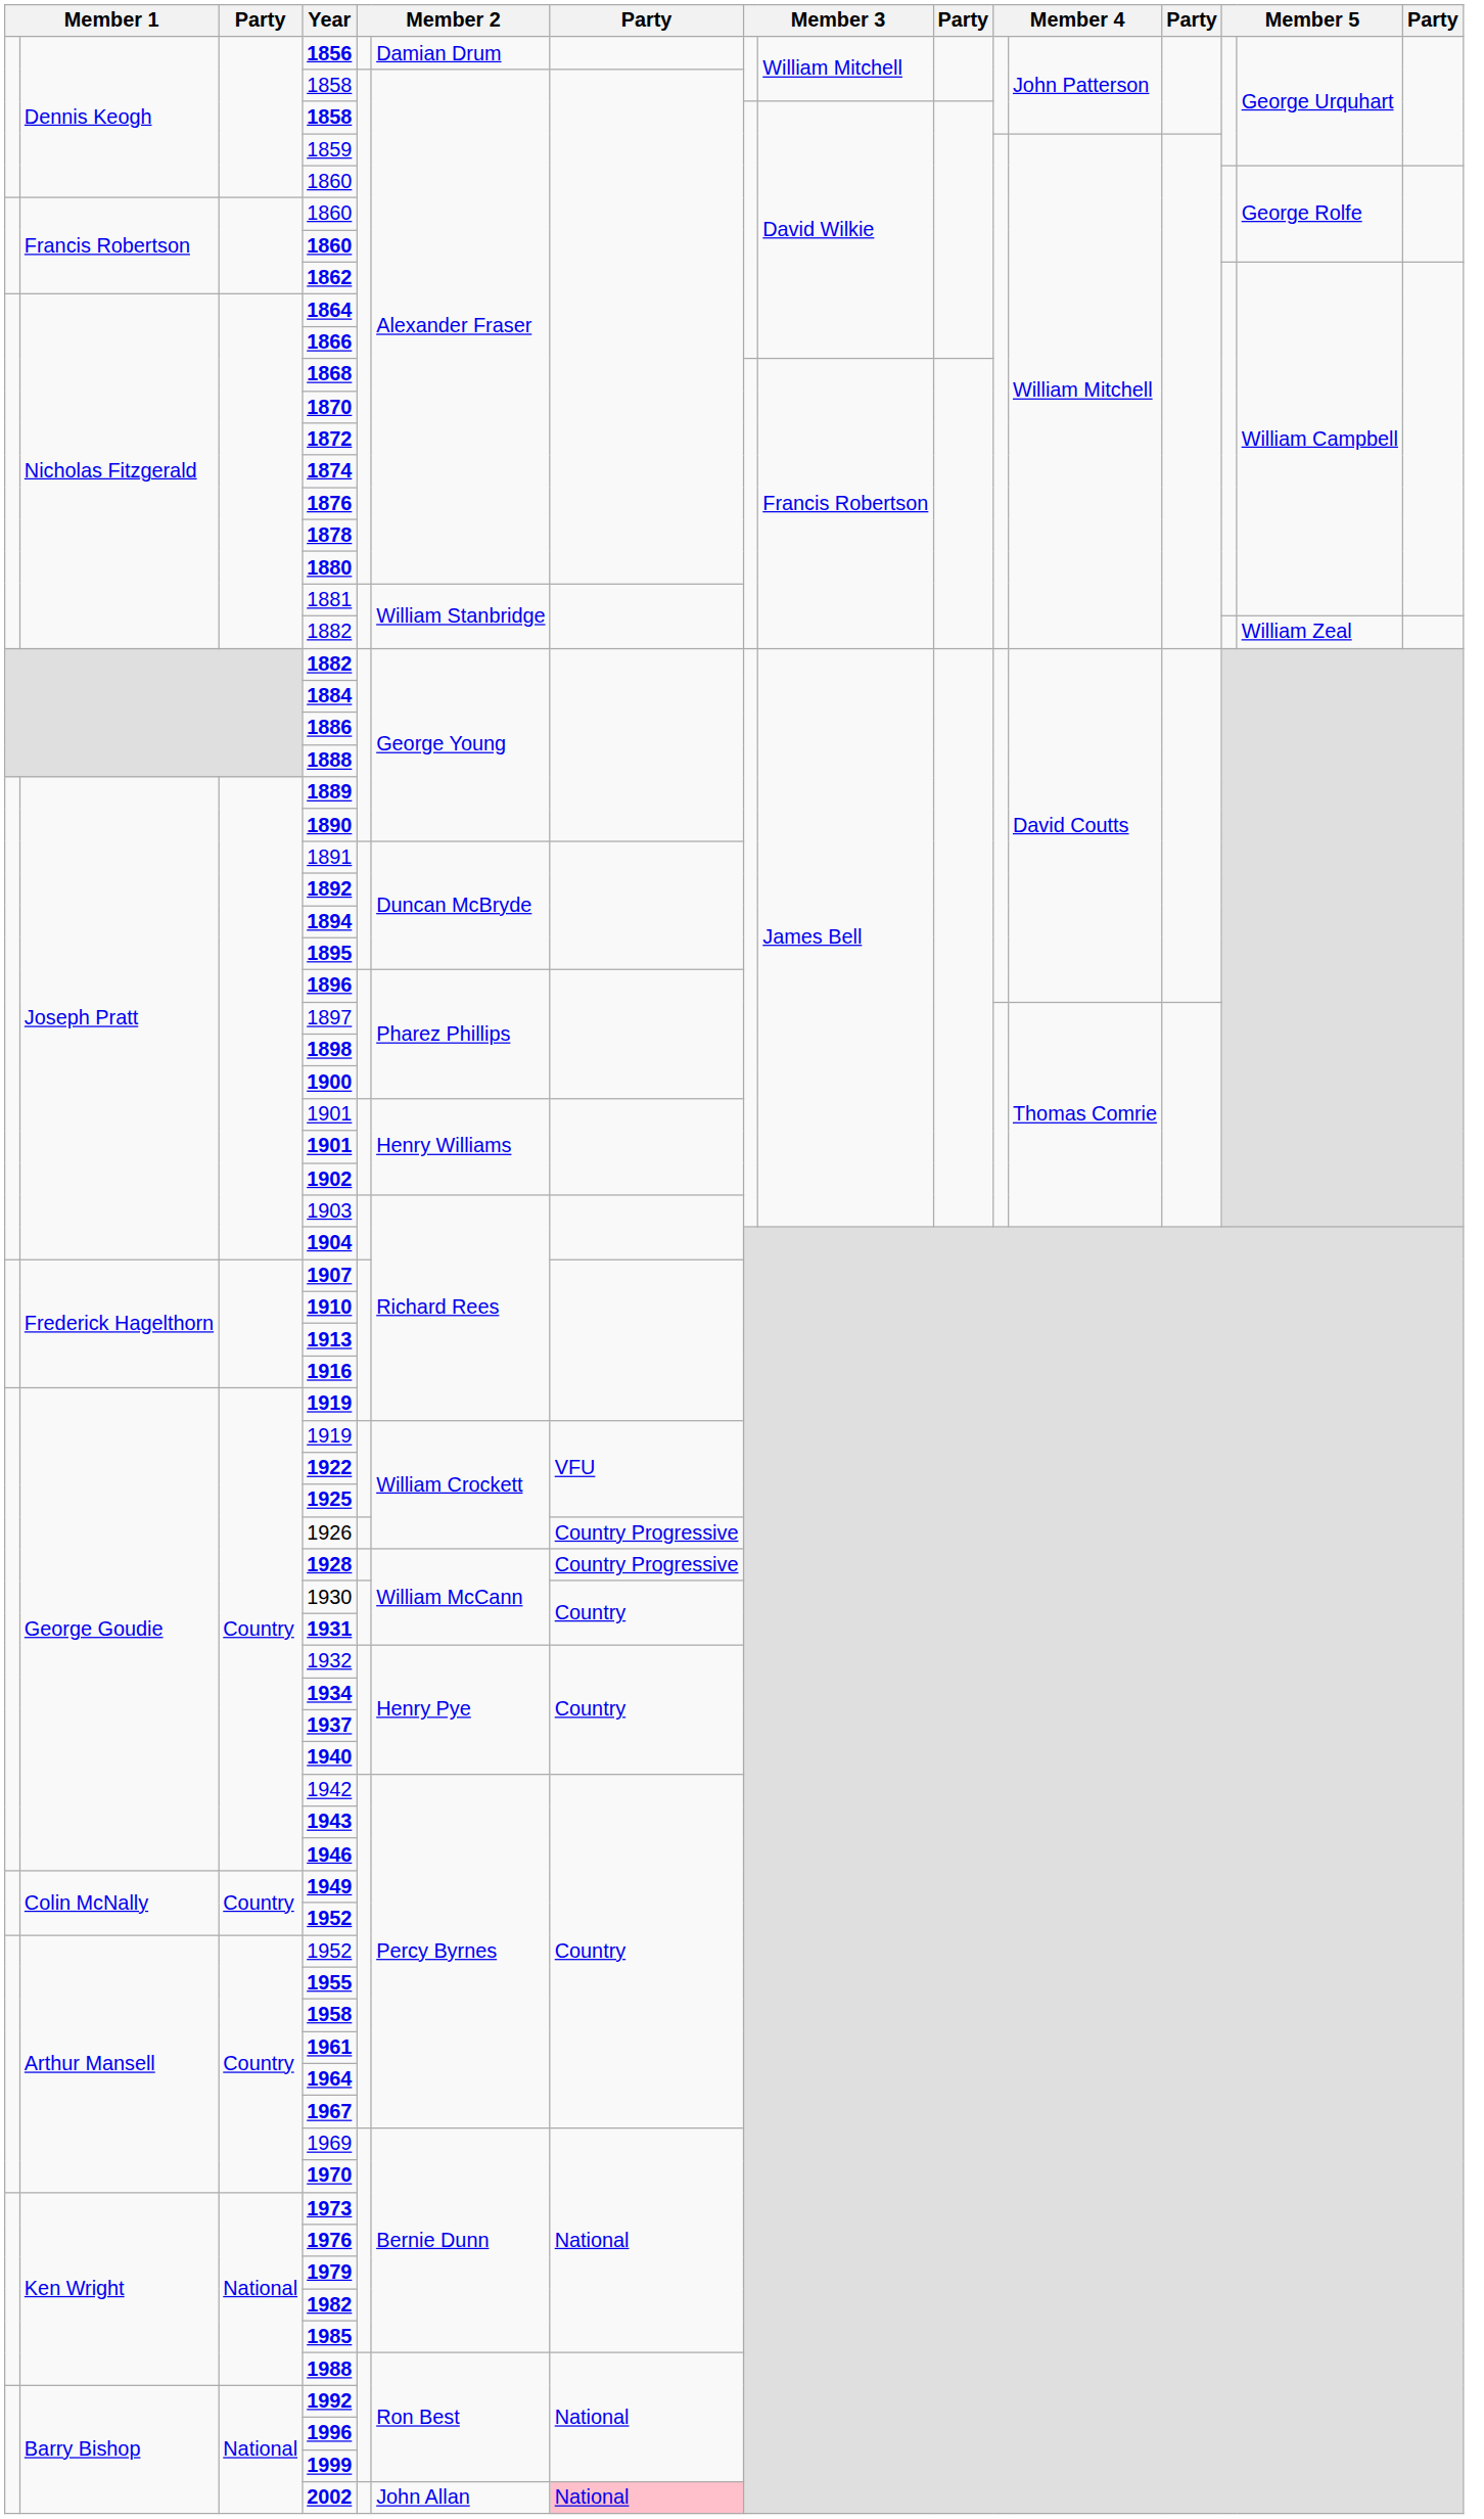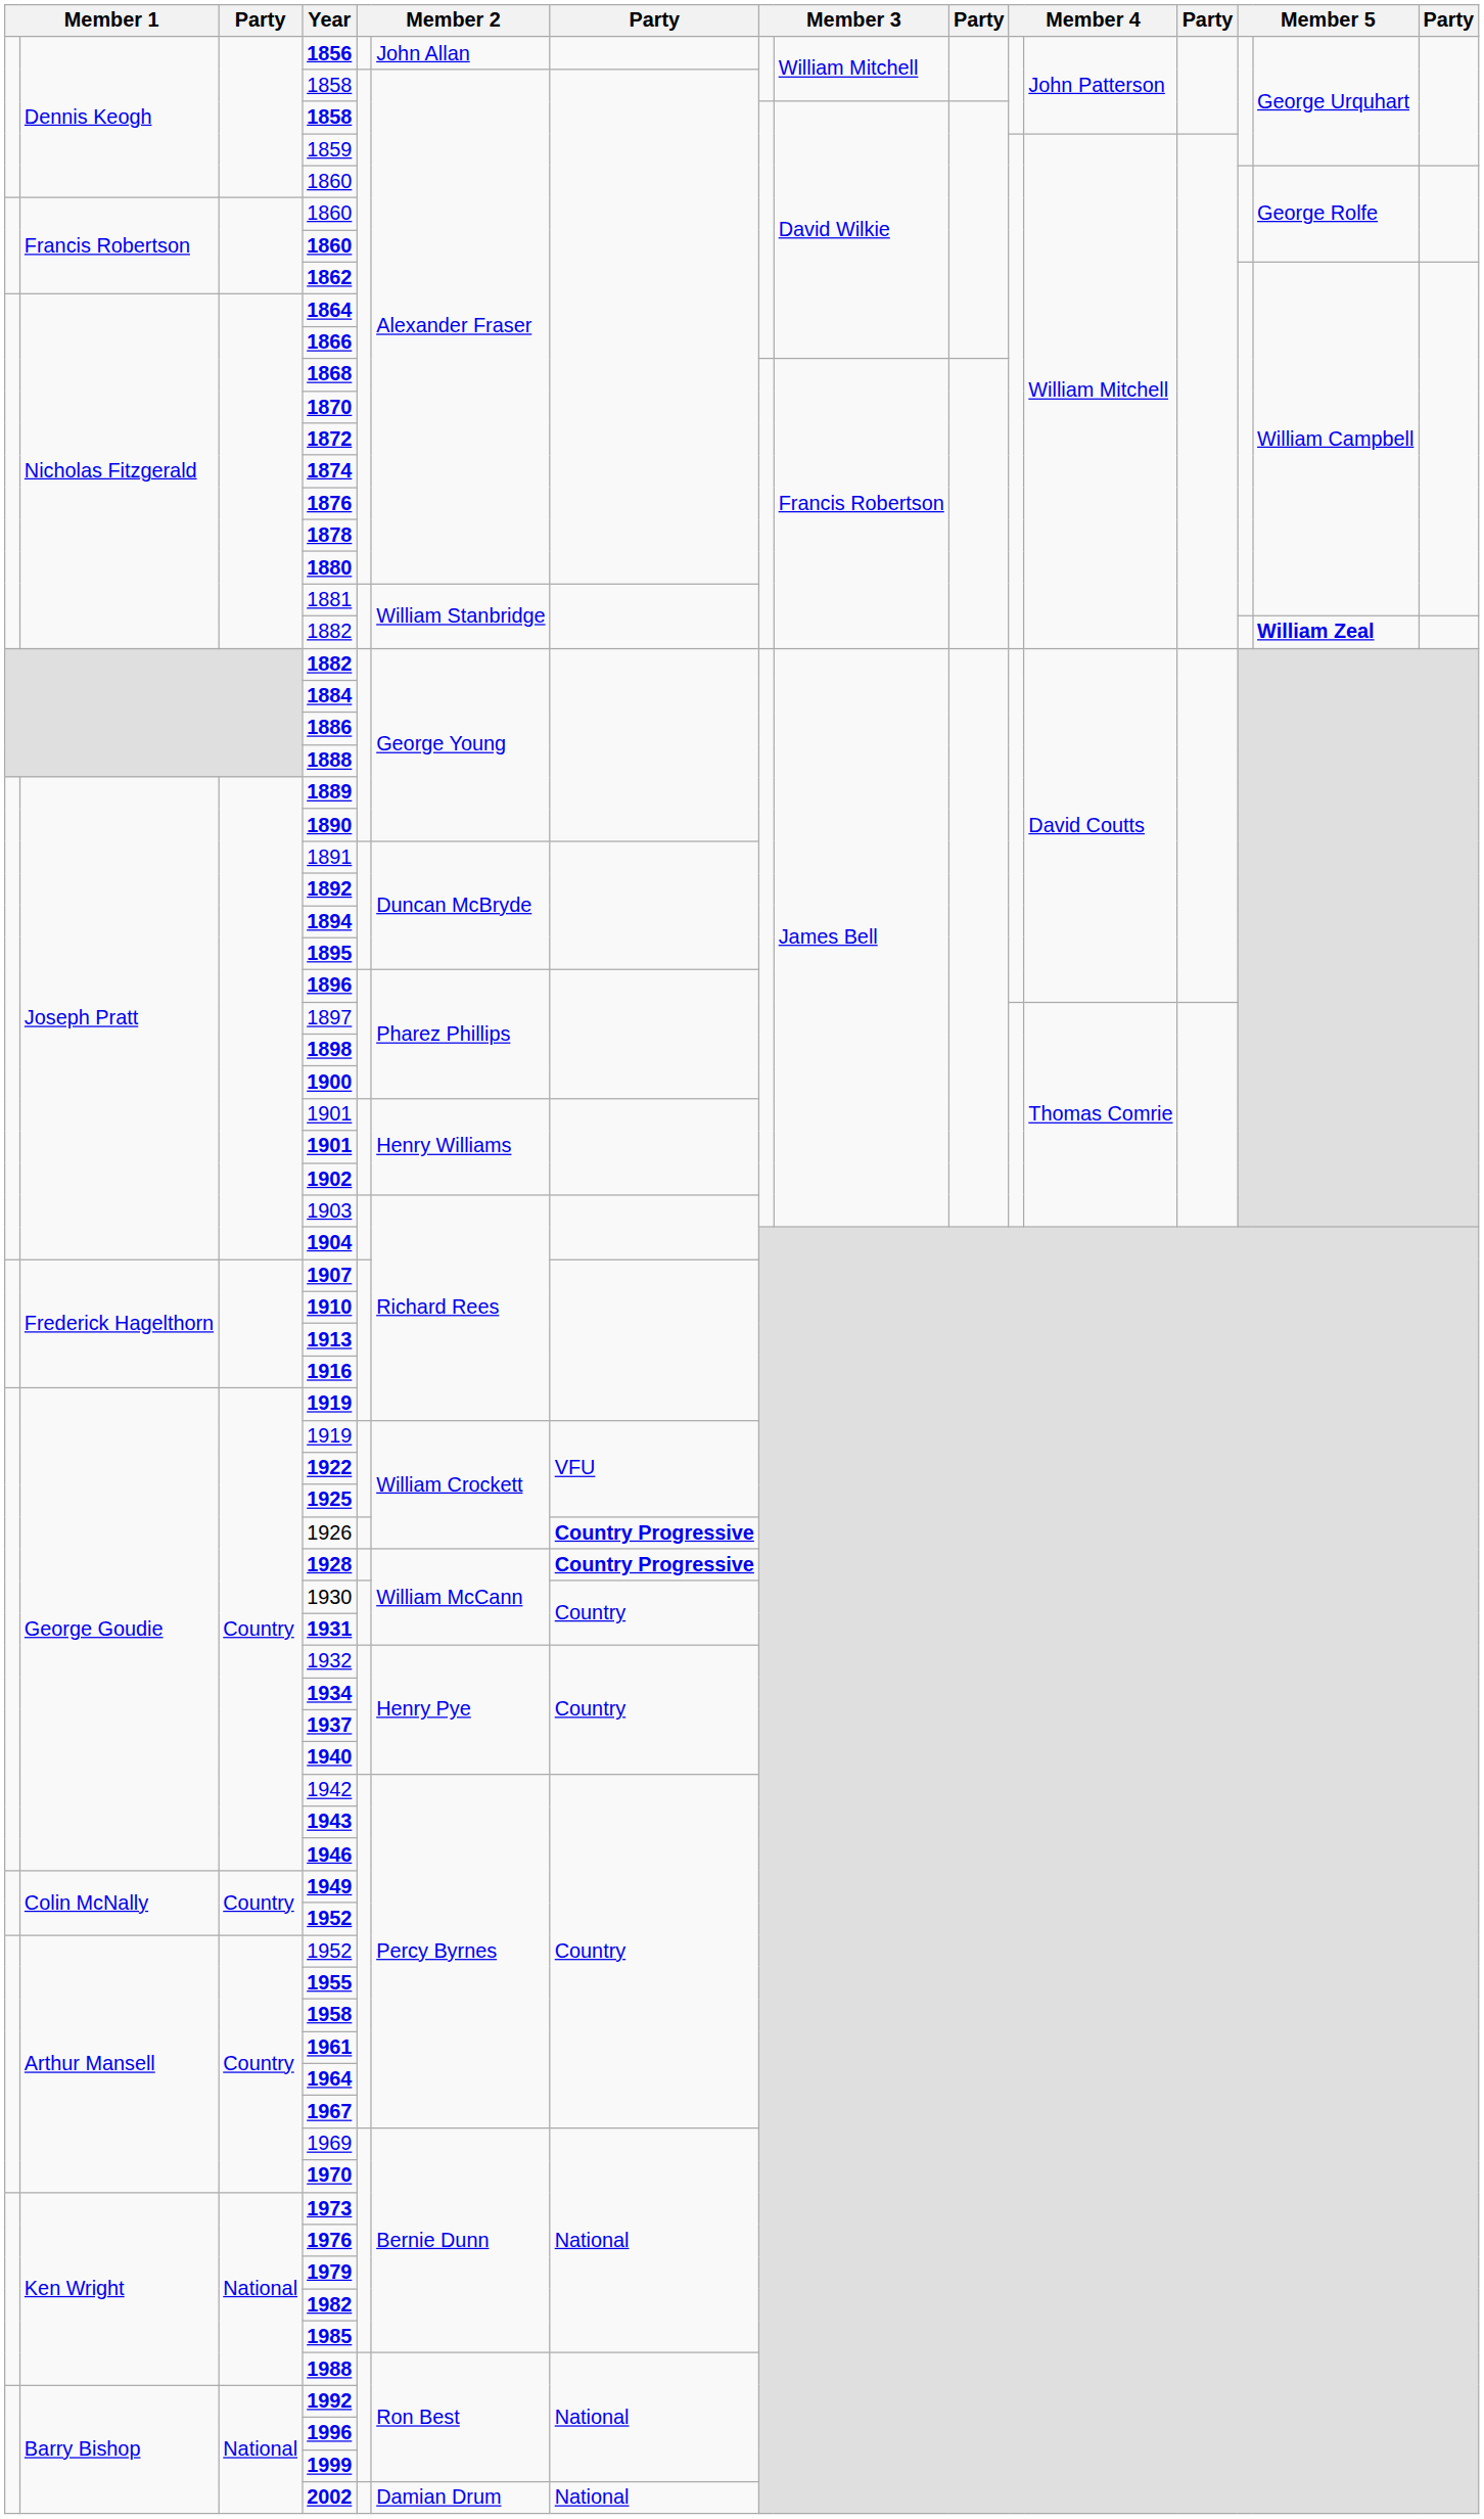1856 | column 6: Damian Drum -> John Allan
Nicholas Fitzgerald / 1882 | column 15: normal -> bold
1926 | column 7: normal -> bold
1928 | column 7: normal -> bold
2002 | column 6: John Allan -> Damian Drum
2002 | column 7: pink background -> no background
